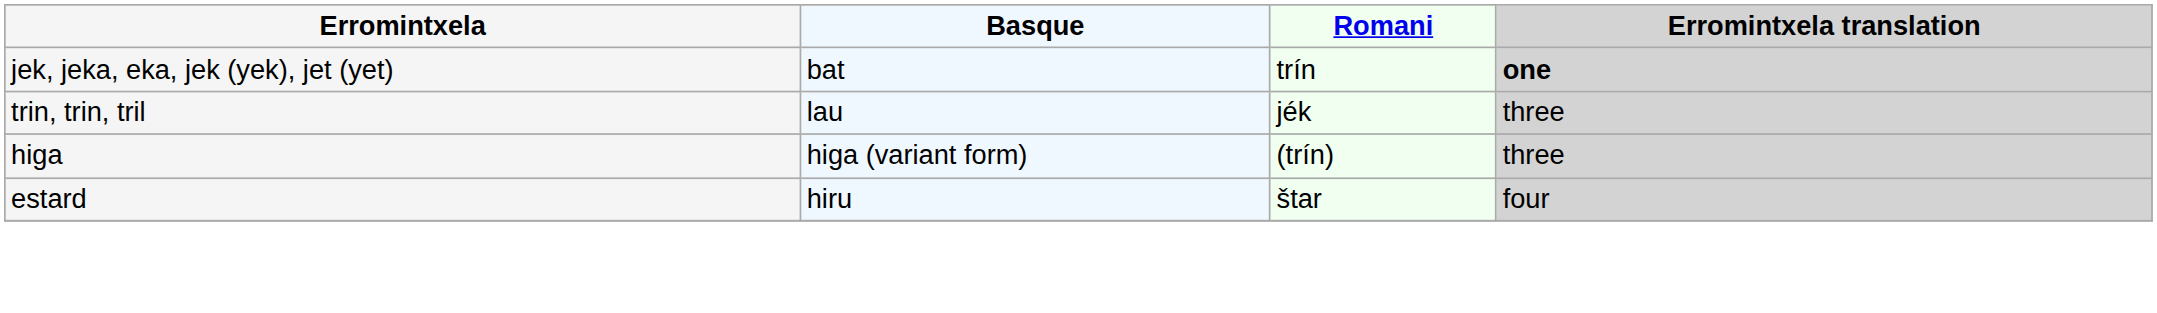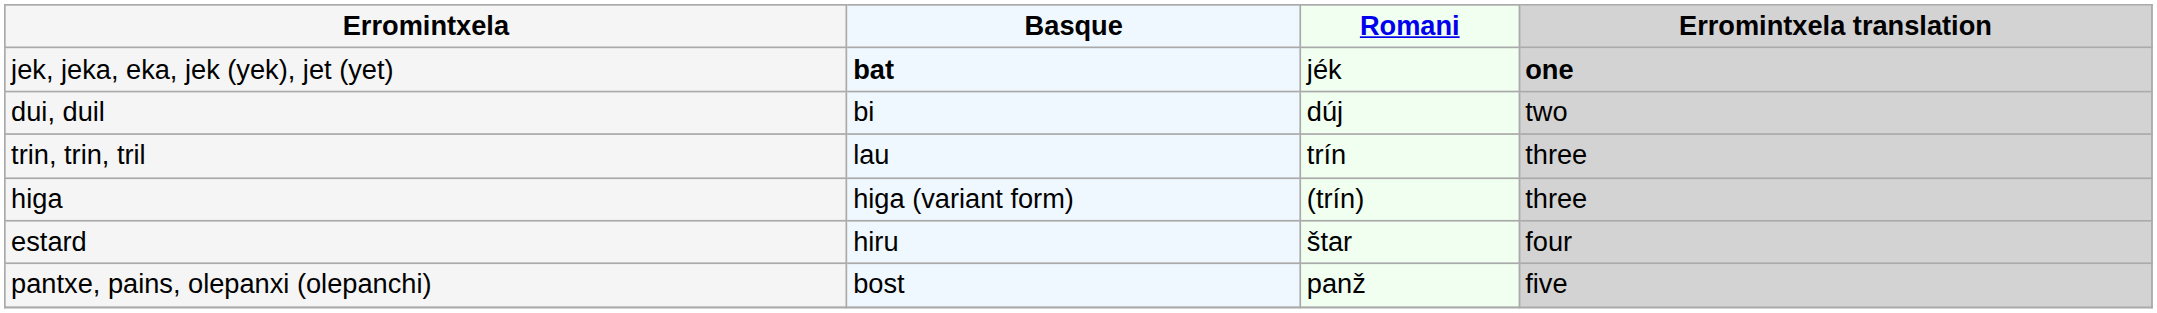jek, jeka, eka, jek (yek), jet (yet) | Basque: normal -> bold
jek, jeka, eka, jek (yek), jet (yet) | Romani: trín -> jék
+ row: dui, duil | bi | dúj | two
trin, trin, tril | Romani: jék -> trín
+ row: pantxe, pains, olepanxi (olepanchi) | bost | panž | five
